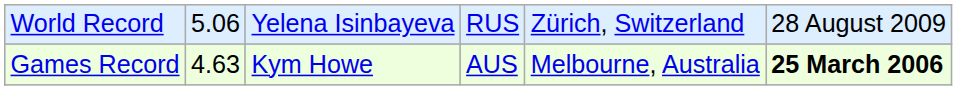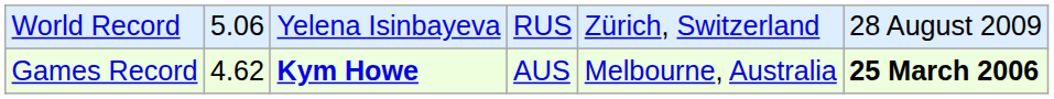Games Record | column 2: 4.63 -> 4.62
Games Record | column 3: normal -> bold
